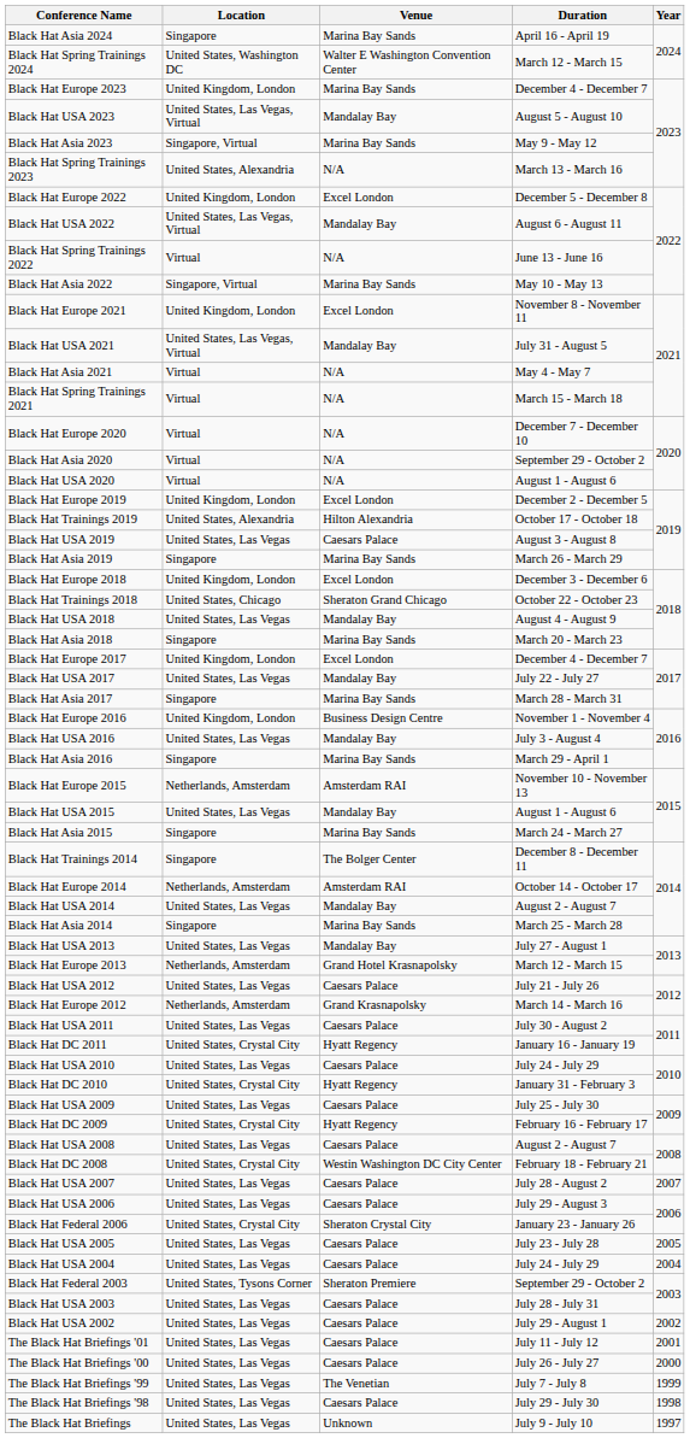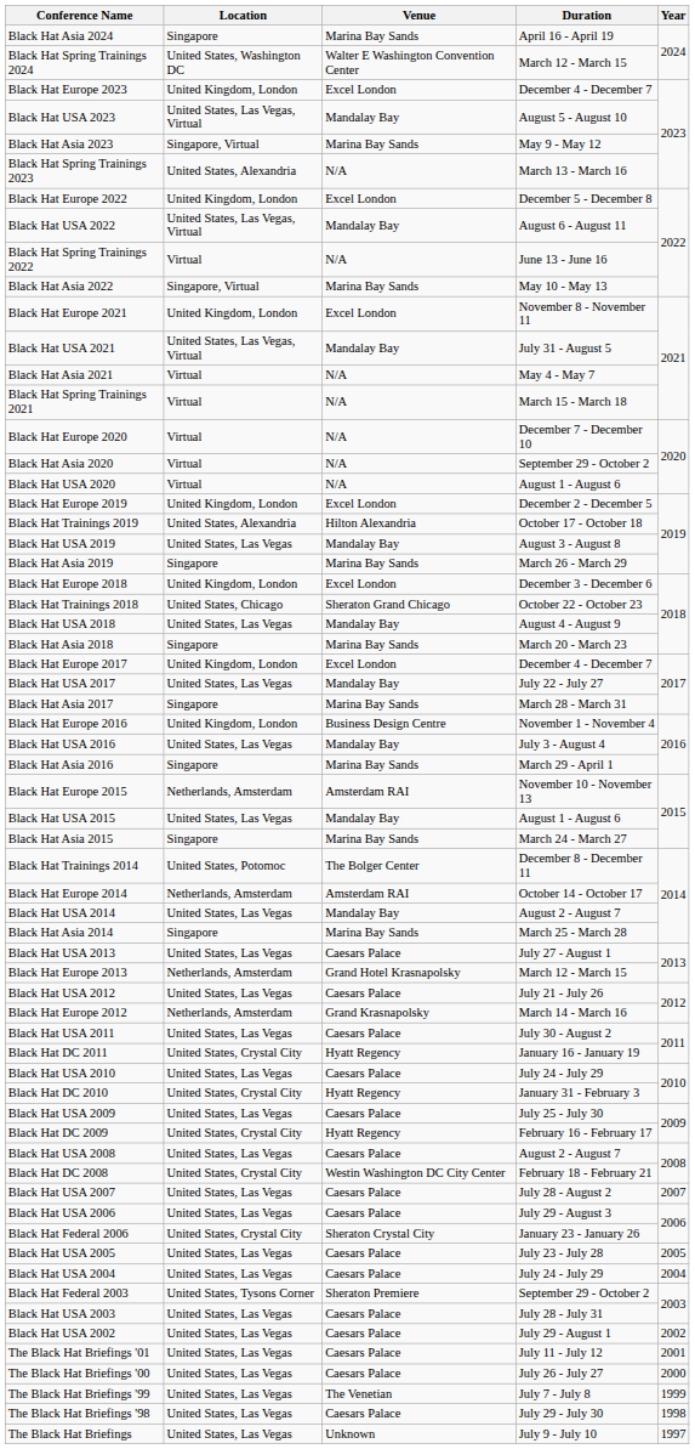Black Hat Europe 2023 | Venue: Marina Bay Sands -> Excel London
Black Hat USA 2019 | Venue: Caesars Palace -> Mandalay Bay
Black Hat Trainings 2014 | Location: Singapore -> United States, Potomoc
Black Hat USA 2013 | Venue: Mandalay Bay -> Caesars Palace
